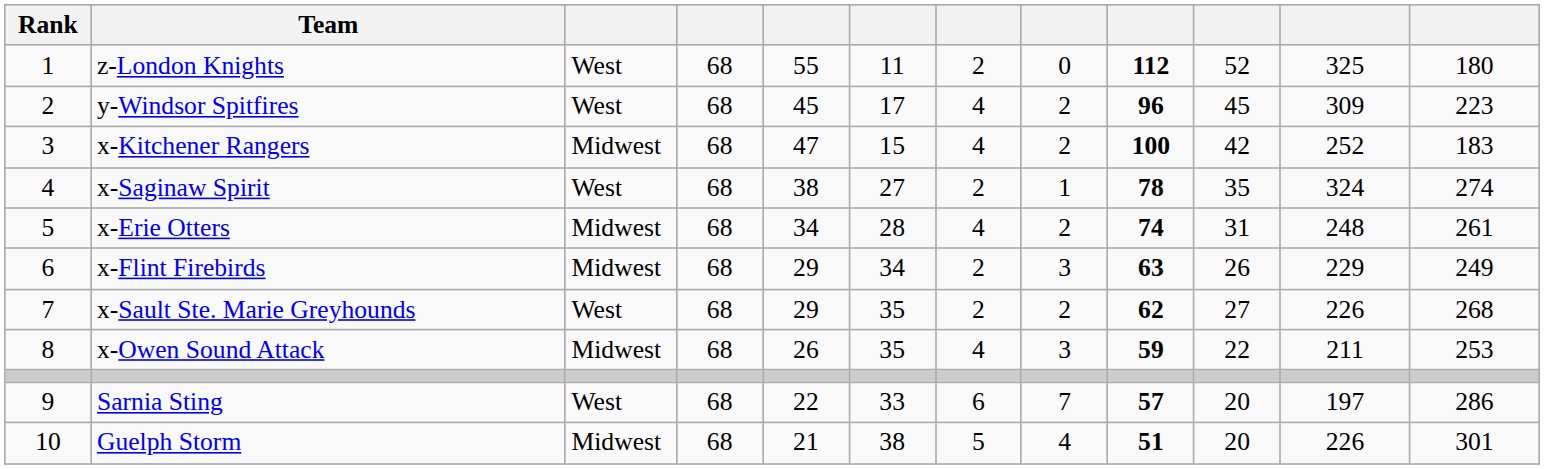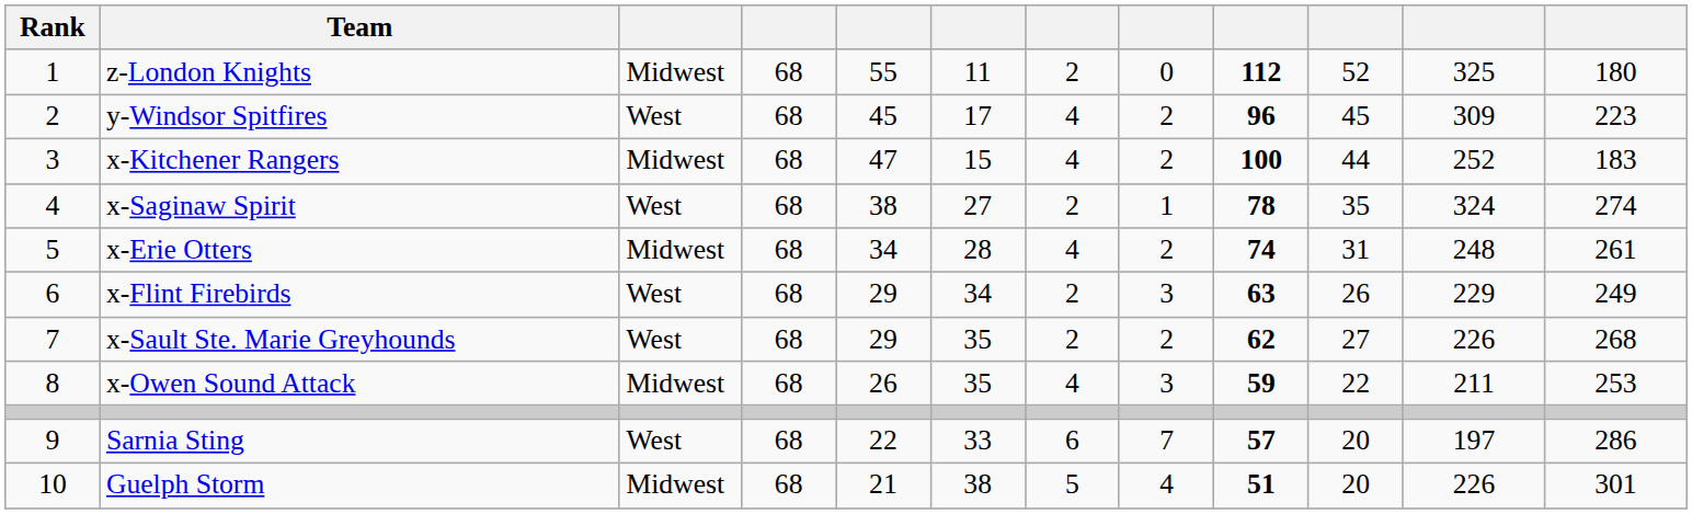z-London Knights | column 3: West -> Midwest
x-Kitchener Rangers | column 10: 42 -> 44
x-Flint Firebirds | column 3: Midwest -> West
